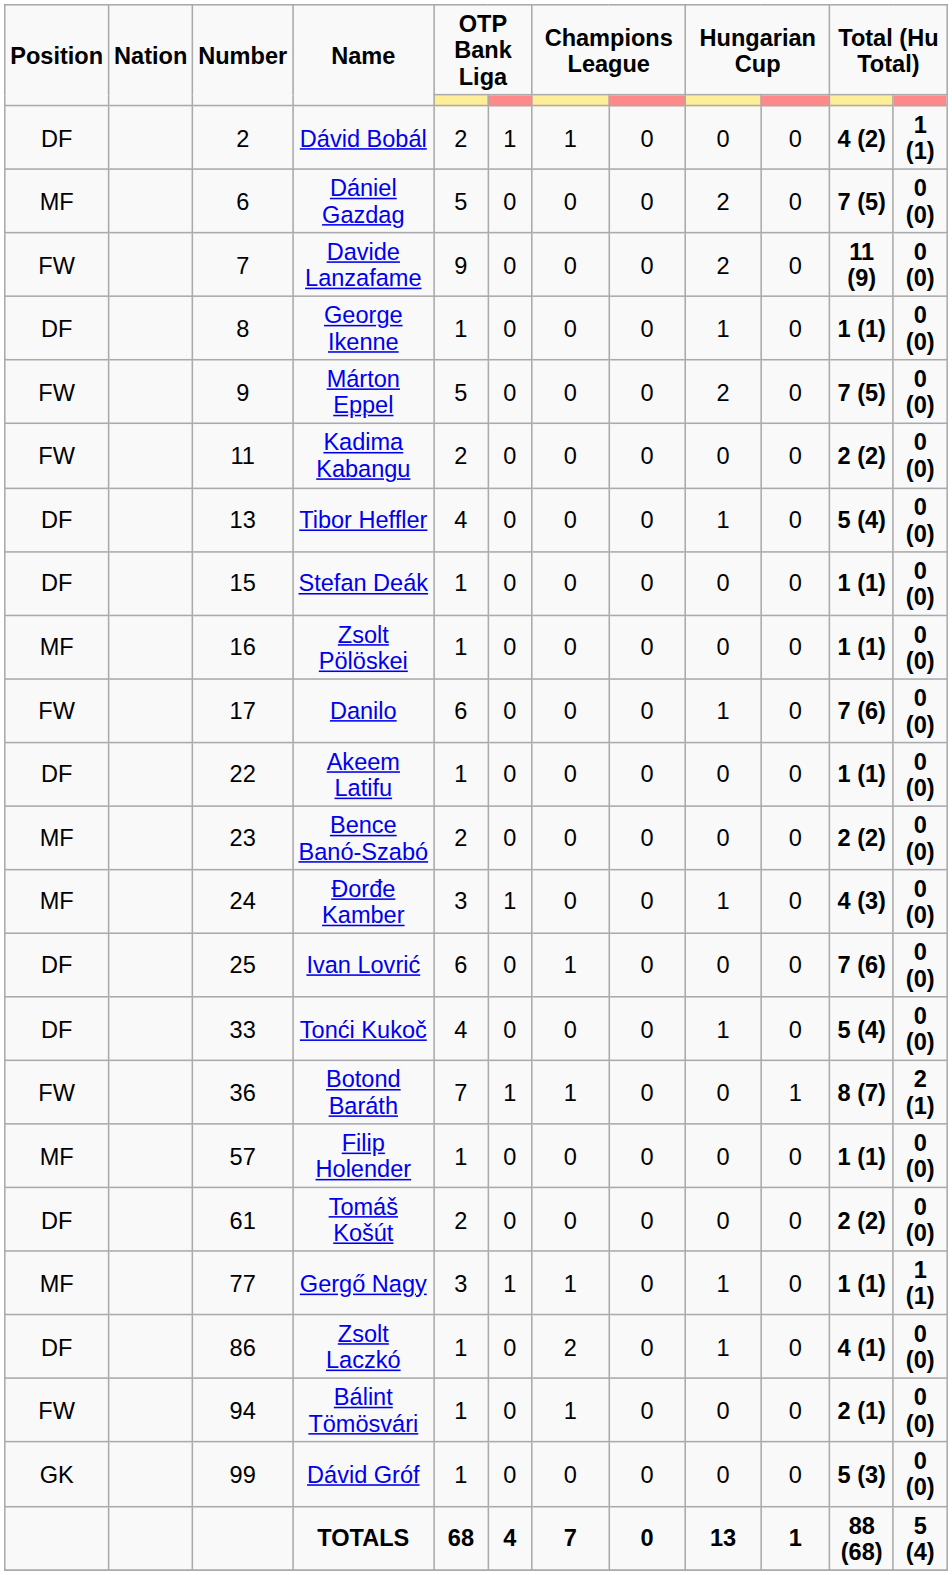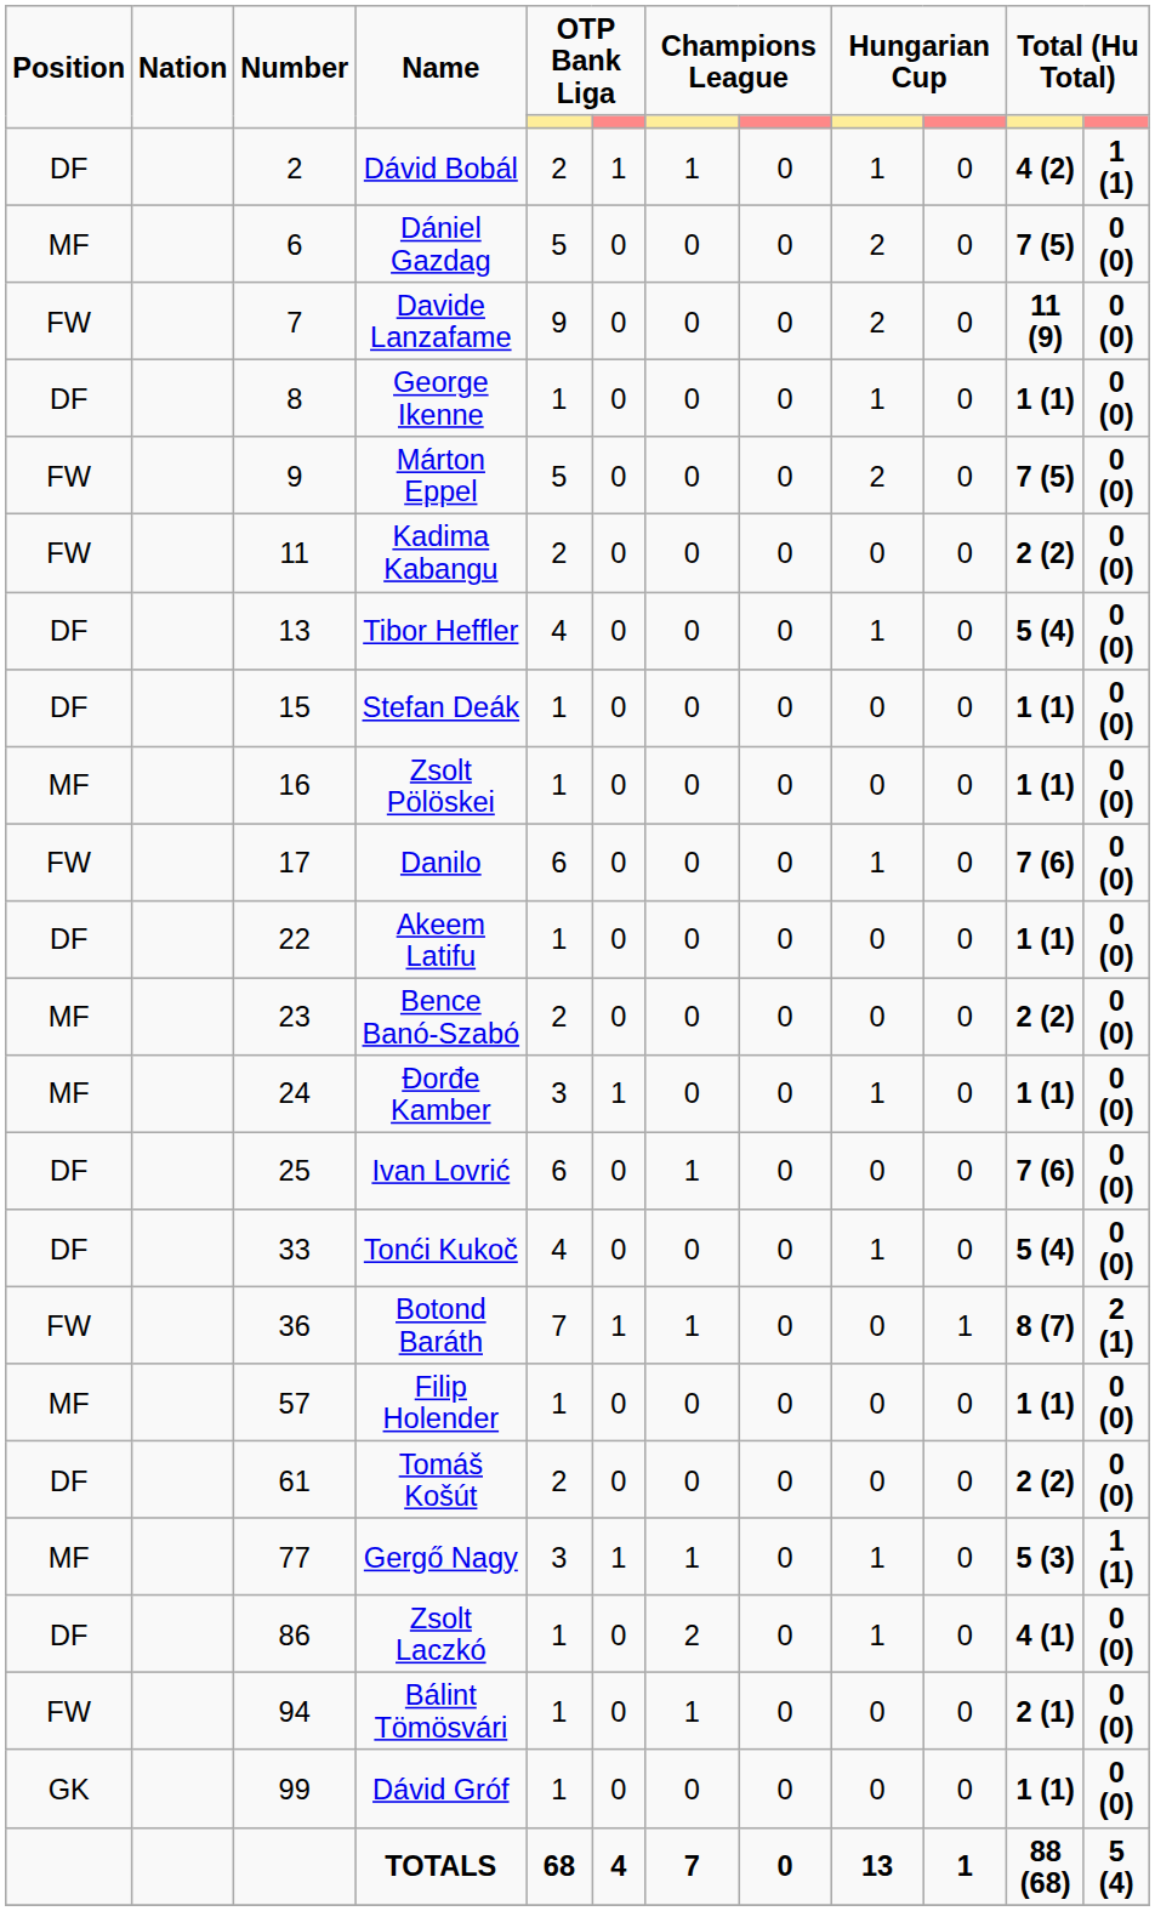Dávid Bobál | column 9: 0 -> 1
Đorđe Kamber | column 11: 4 (3) -> 1 (1)
Gergő Nagy | column 11: 1 (1) -> 5 (3)
Dávid Gróf | column 11: 5 (3) -> 1 (1)
